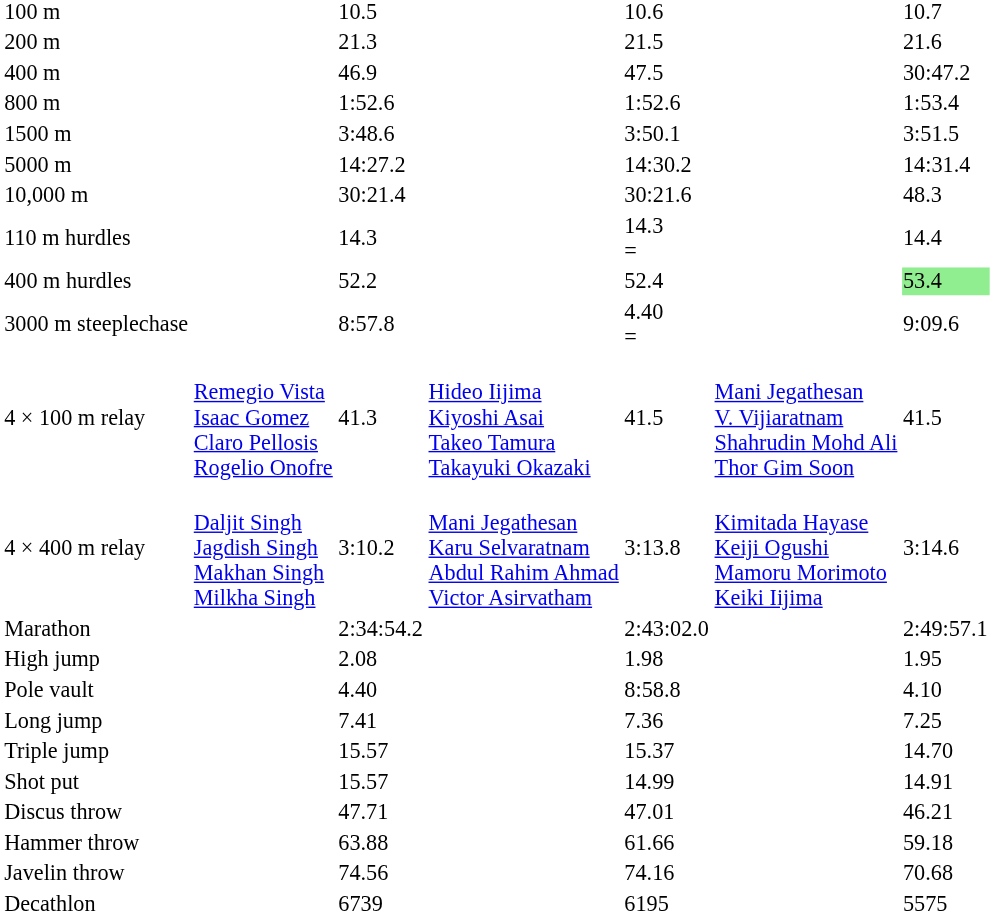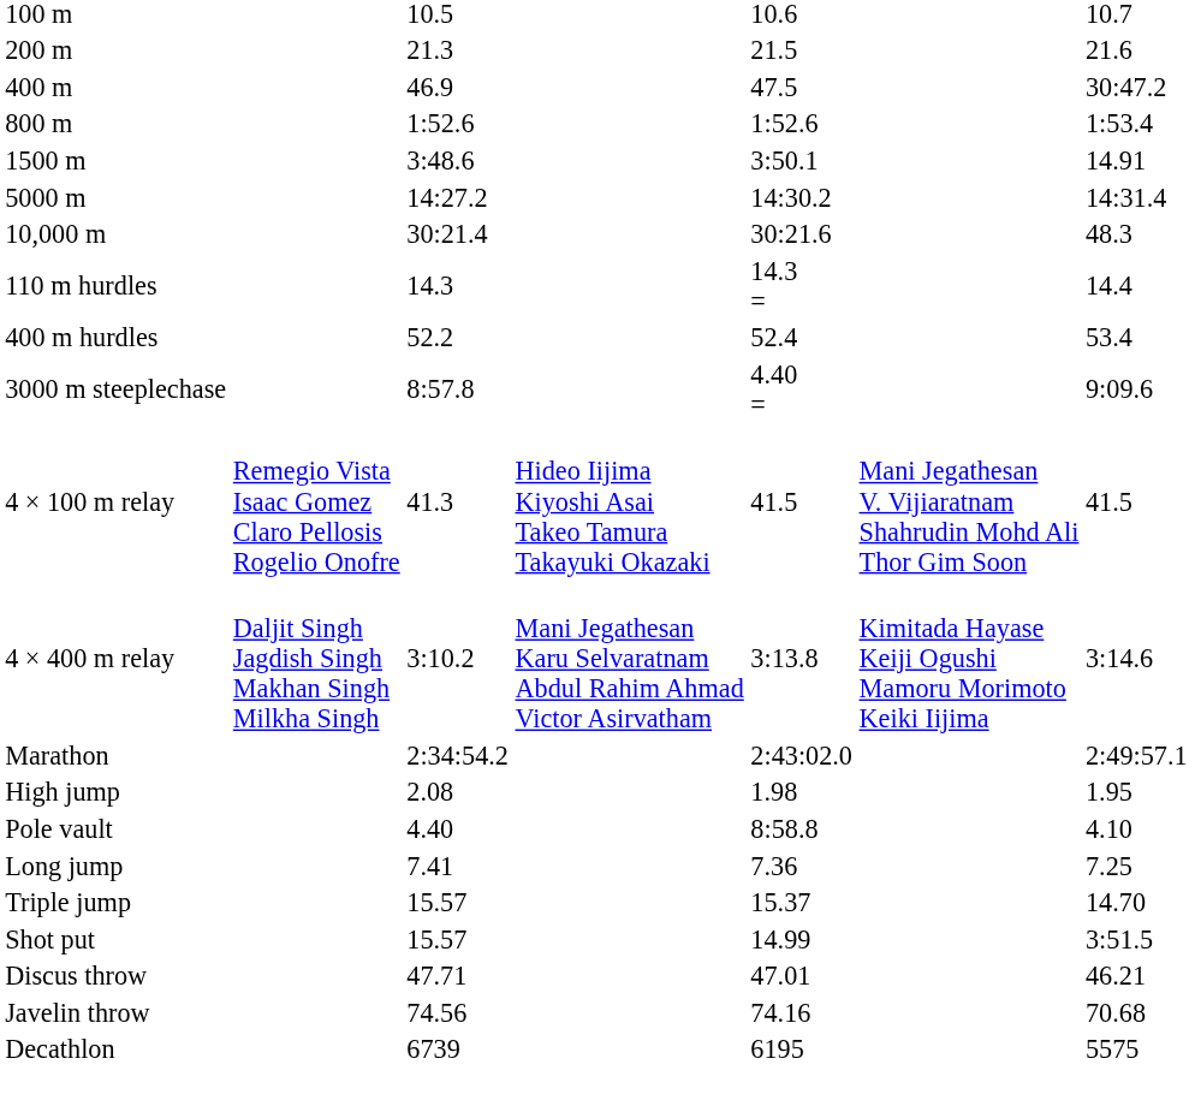1500 m | column 7: 3:51.5 -> 14.91
400 m hurdles | column 7: lightgreen background -> no background
Shot put | column 7: 14.91 -> 3:51.5
- row: Hammer throw | 63.88 | 61.66 | 59.18
